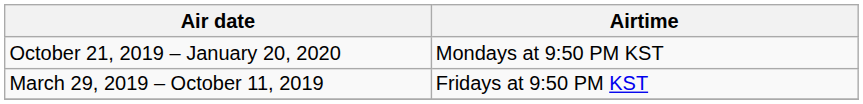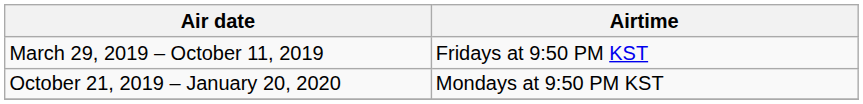rows swapped: March 29, 2019 – October 11, 2019 <-> October 21, 2019 – January 20, 2020
